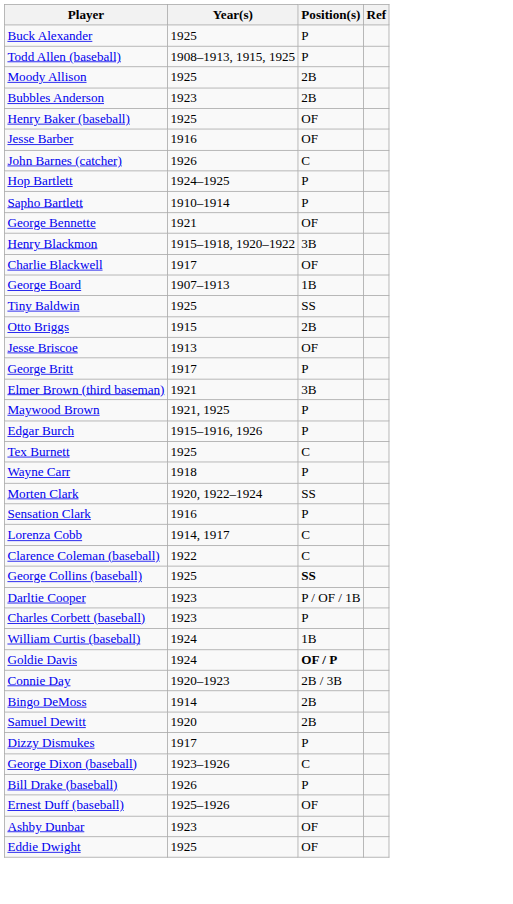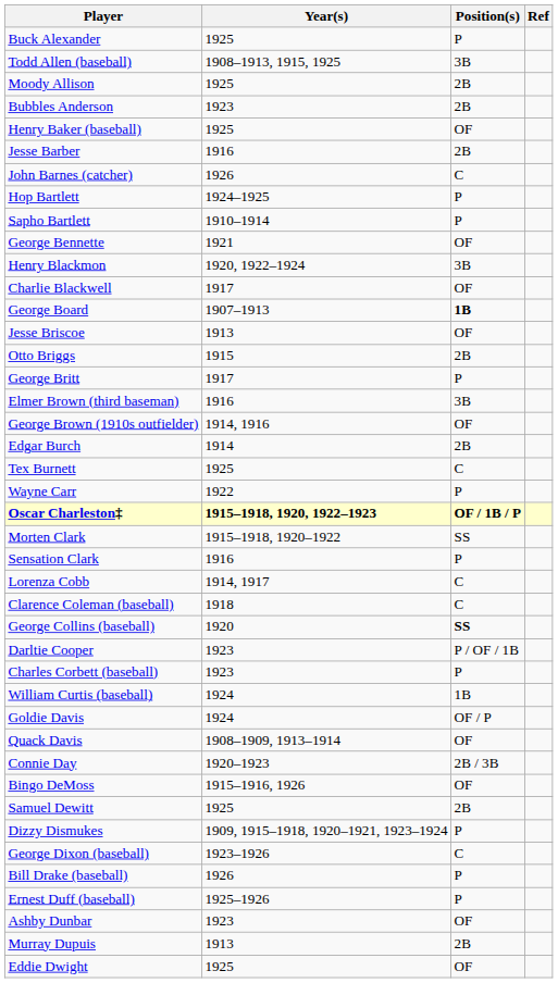Todd Allen (baseball) | Position(s): P -> 3B
Jesse Barber | Position(s): OF -> 2B
Henry Blackmon | Year(s): 1915–1918, 1920–1922 -> 1920, 1922–1924
George Board | Position(s): normal -> bold
- row: Tiny Baldwin | 1925 | SS
rows swapped: Otto Briggs <-> Jesse Briscoe
Elmer Brown (third baseman) | Year(s): 1921 -> 1916
+ row: George Brown (1910s outfielder) | 1914, 1916 | OF
- row: Maywood Brown | 1921, 1925 | P
Edgar Burch | Year(s): 1915–1916, 1926 -> 1914
Edgar Burch | Position(s): P -> 2B
Wayne Carr | Year(s): 1918 -> 1922
+ row: Oscar Charleston‡ | 1915–1918, 1920, 1922–1923 | OF / 1B / P
Morten Clark | Year(s): 1920, 1922–1924 -> 1915–1918, 1920–1922
Clarence Coleman (baseball) | Year(s): 1922 -> 1918
George Collins (baseball) | Year(s): 1925 -> 1920
Goldie Davis | Position(s): bold -> normal
+ row: Quack Davis | 1908–1909, 1913–1914 | OF
Bingo DeMoss | Year(s): 1914 -> 1915–1916, 1926
Bingo DeMoss | Position(s): 2B -> OF
Samuel Dewitt | Year(s): 1920 -> 1925
Dizzy Dismukes | Year(s): 1917 -> 1909, 1915–1918, 1920–1921, 1923–1924
Ernest Duff (baseball) | Position(s): OF -> P
+ row: Murray Dupuis | 1913 | 2B
